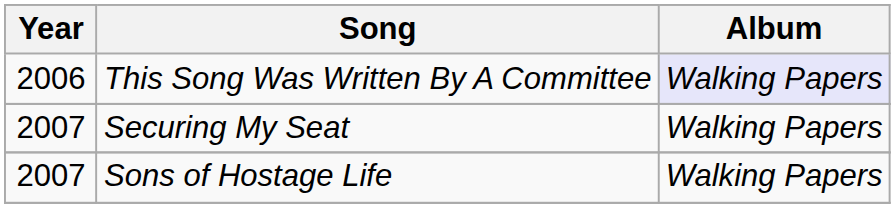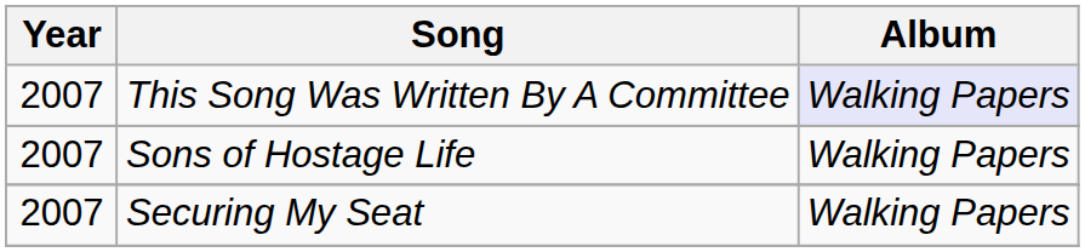This Song Was Written By A Committee | Year: 2006 -> 2007
rows swapped: Sons of Hostage Life <-> Securing My Seat
